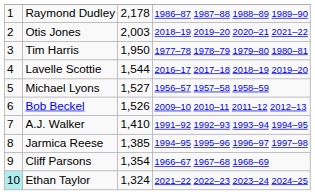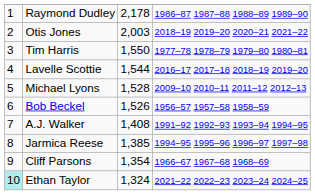Tim Harris | column 3: 1,950 -> 1,550
Michael Lyons | column 3: 1,527 -> 1,528
Michael Lyons | column 4: 1956–57 1957–58 1958–59 -> 2009–10 2010–11 2011–12 2012–13
Bob Beckel | column 4: 2009–10 2010–11 2011–12 2012–13 -> 1956–57 1957–58 1958–59
A.J. Walker | column 3: 1,410 -> 1,408
